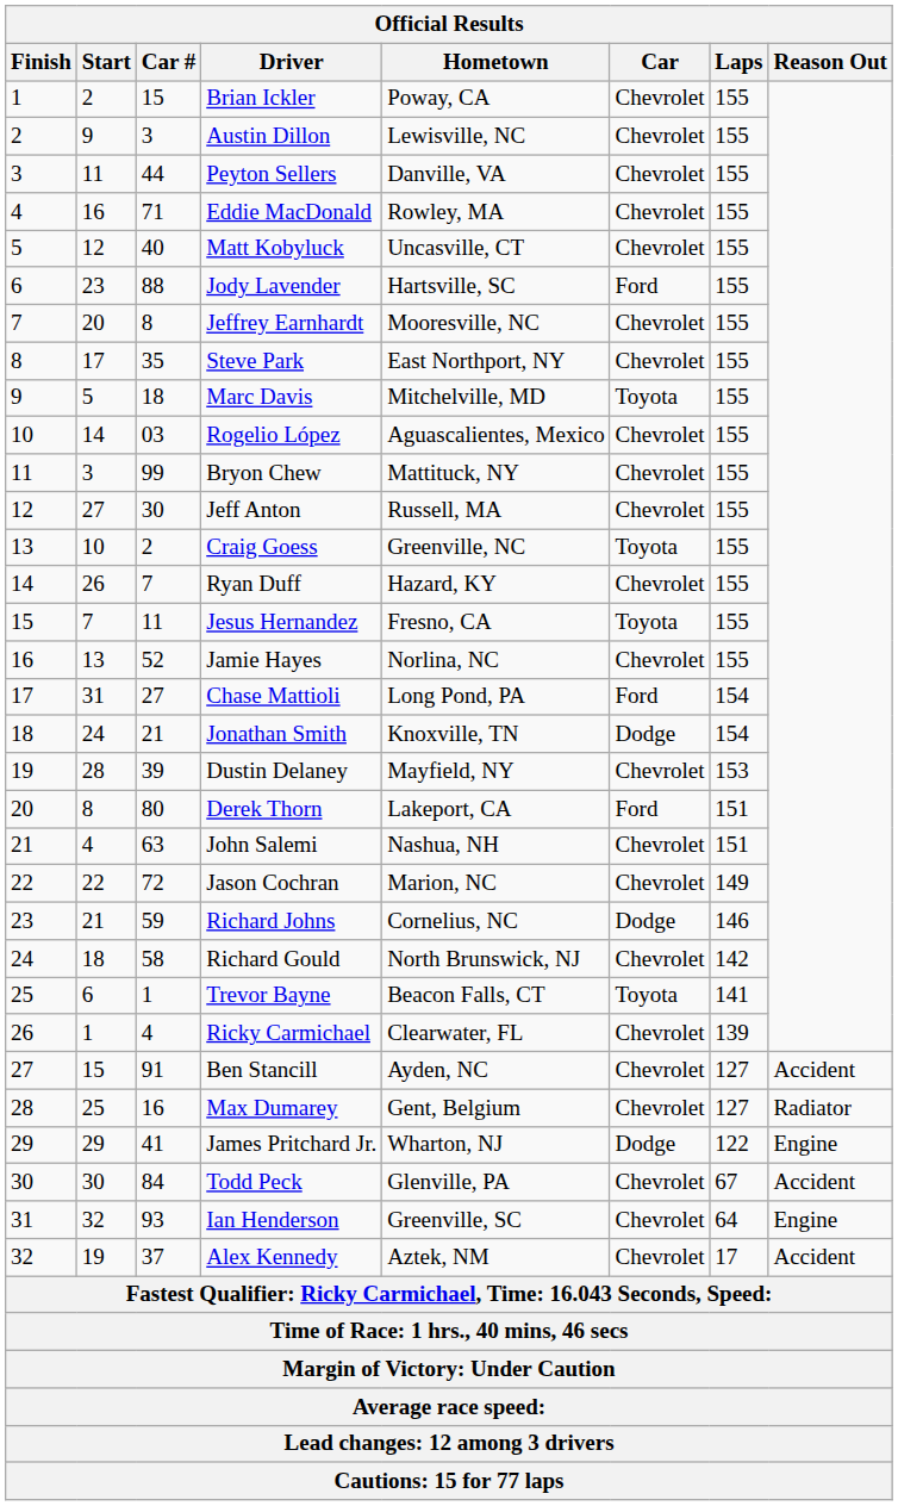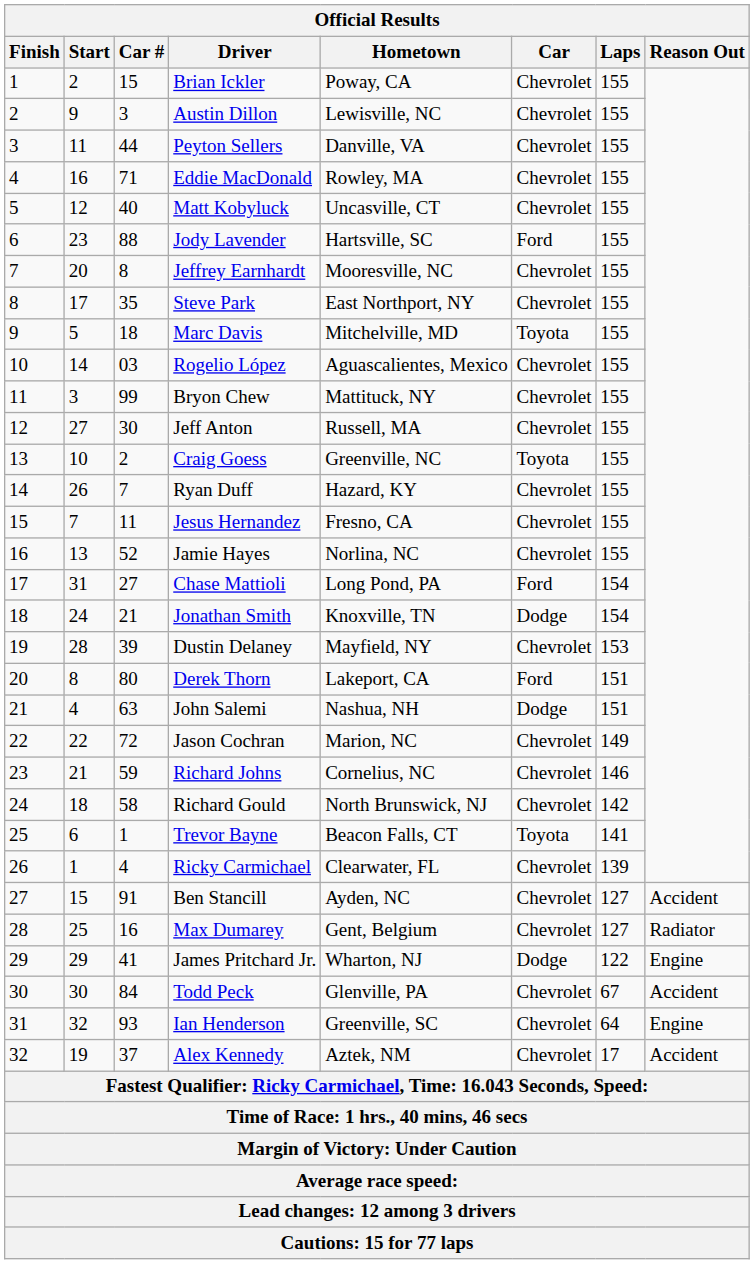Jesus Hernandez | Car: Toyota -> Chevrolet
John Salemi | Car: Chevrolet -> Dodge
Richard Johns | Car: Dodge -> Chevrolet
